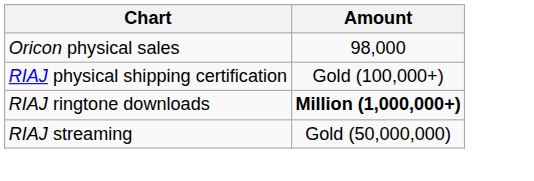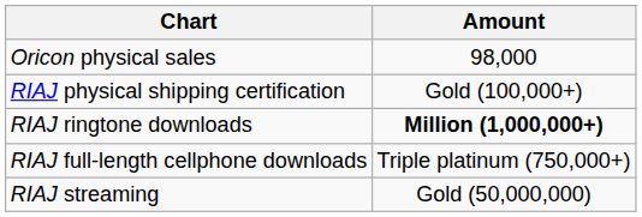+ row: RIAJ full-length cellphone downloads | Triple platinum (750,000+)
